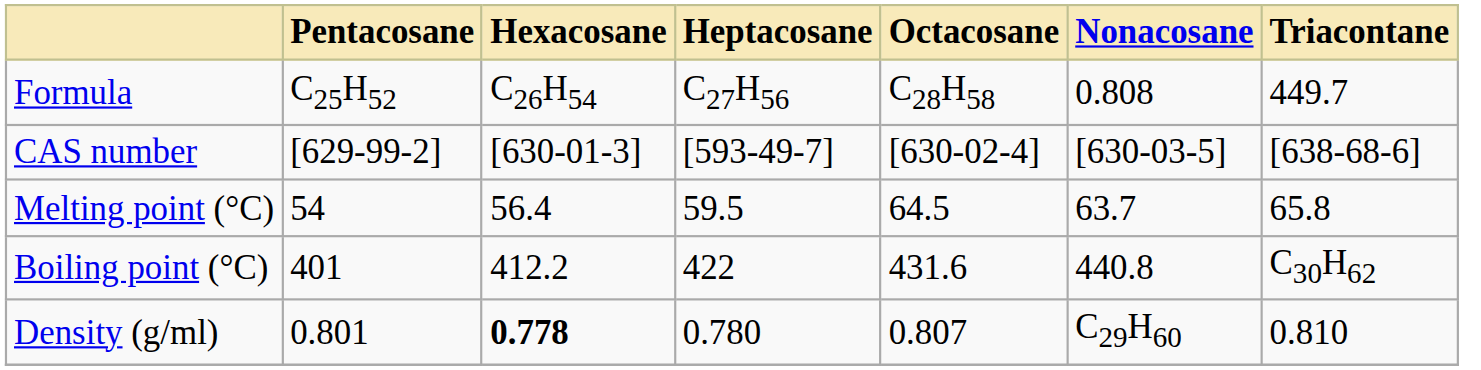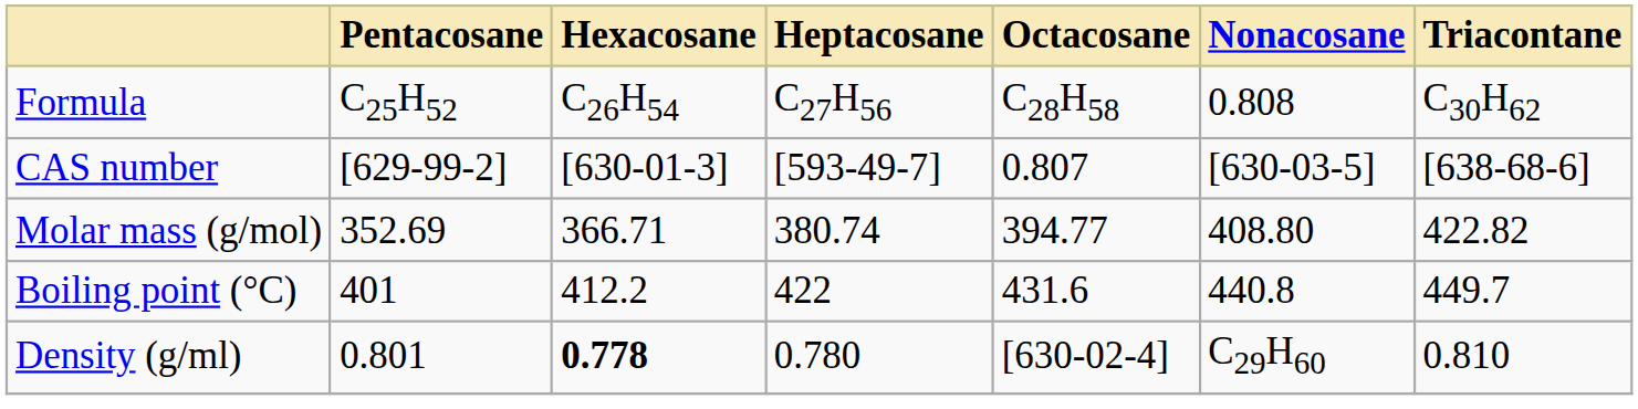Formula | Triacontane: 449.7 -> C30H62
CAS number | Octacosane: [630-02-4] -> 0.807
+ row: Molar mass (g/mol) | 352.69 | 366.71 | 380.74 | 394.77 | 408.80 | 422.82
- row: Melting point (°C) | 54 | 56.4 | 59.5 | 64.5 | 63.7 | 65.8
Boiling point (°C) | Triacontane: C30H62 -> 449.7
Density (g/ml) | Octacosane: 0.807 -> [630-02-4]
